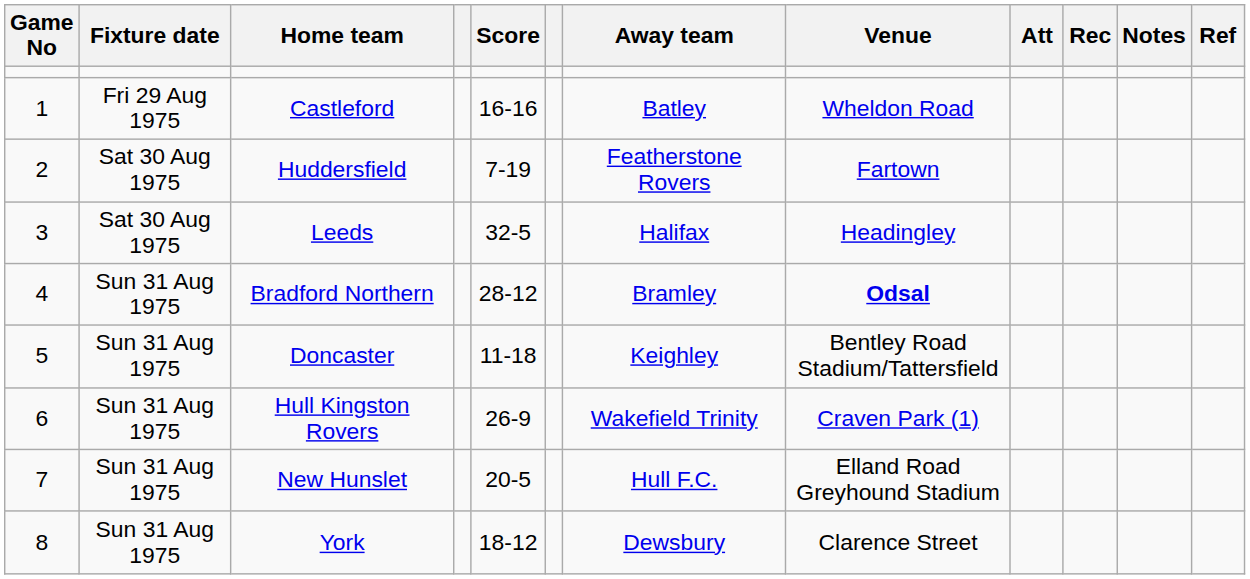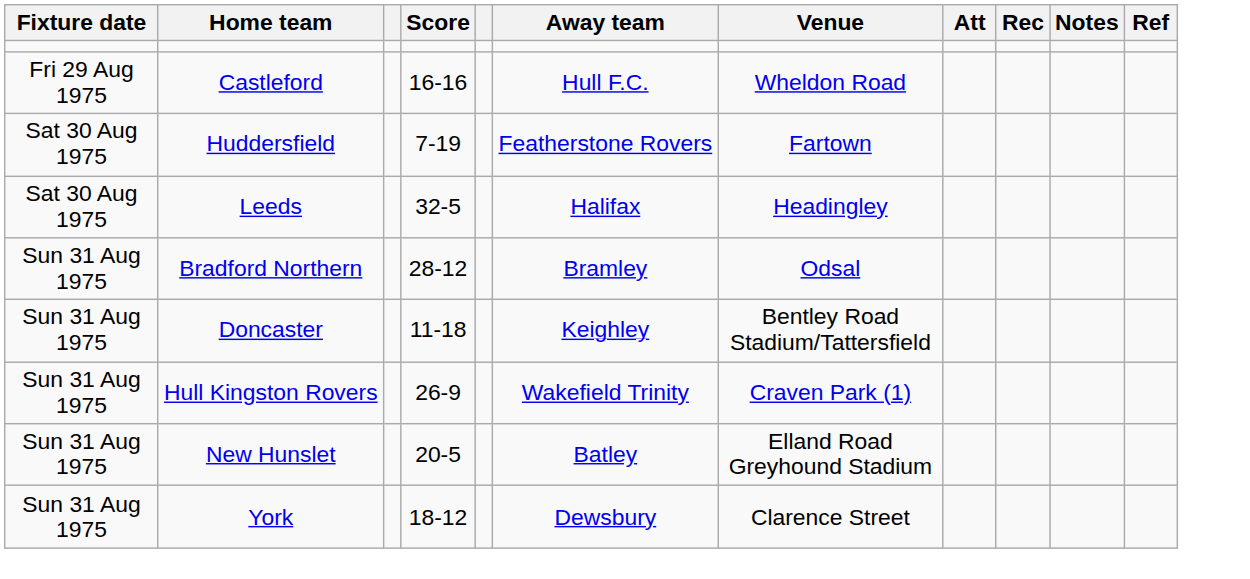- column: Game No | 1 | 2 | 3 | 4 | 5 | 6 | 7 | 8
Castleford | Away team: Batley -> Hull F.C.
Bradford Northern | Venue: bold -> normal
New Hunslet | Away team: Hull F.C. -> Batley
